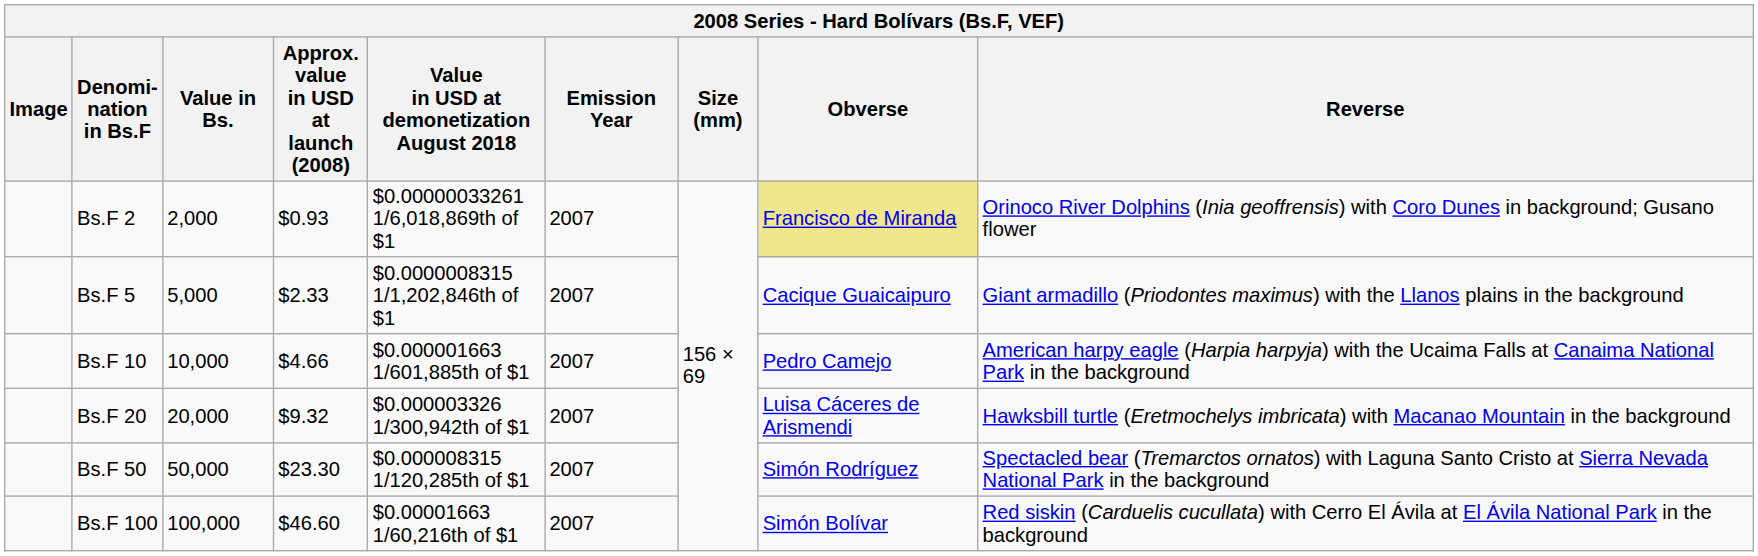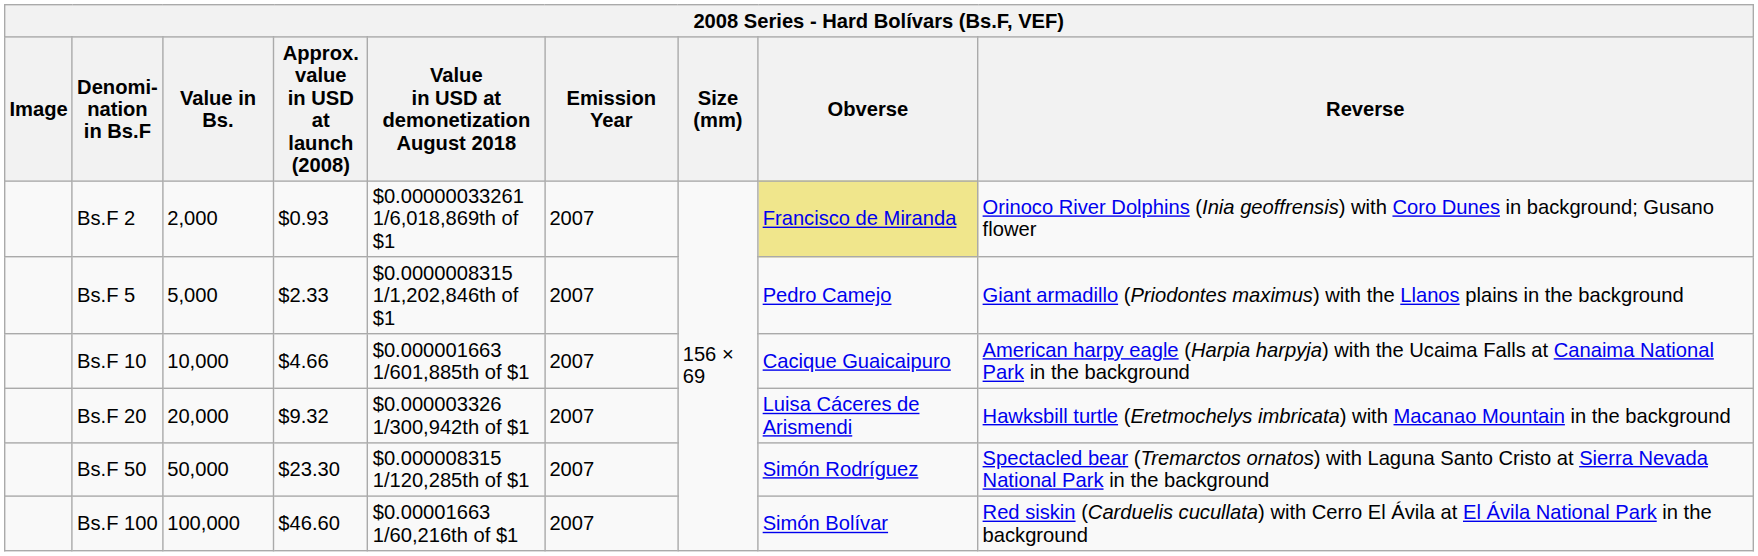Bs.F 5 | Obverse: Cacique Guaicaipuro -> Pedro Camejo
Bs.F 10 | Obverse: Pedro Camejo -> Cacique Guaicaipuro
